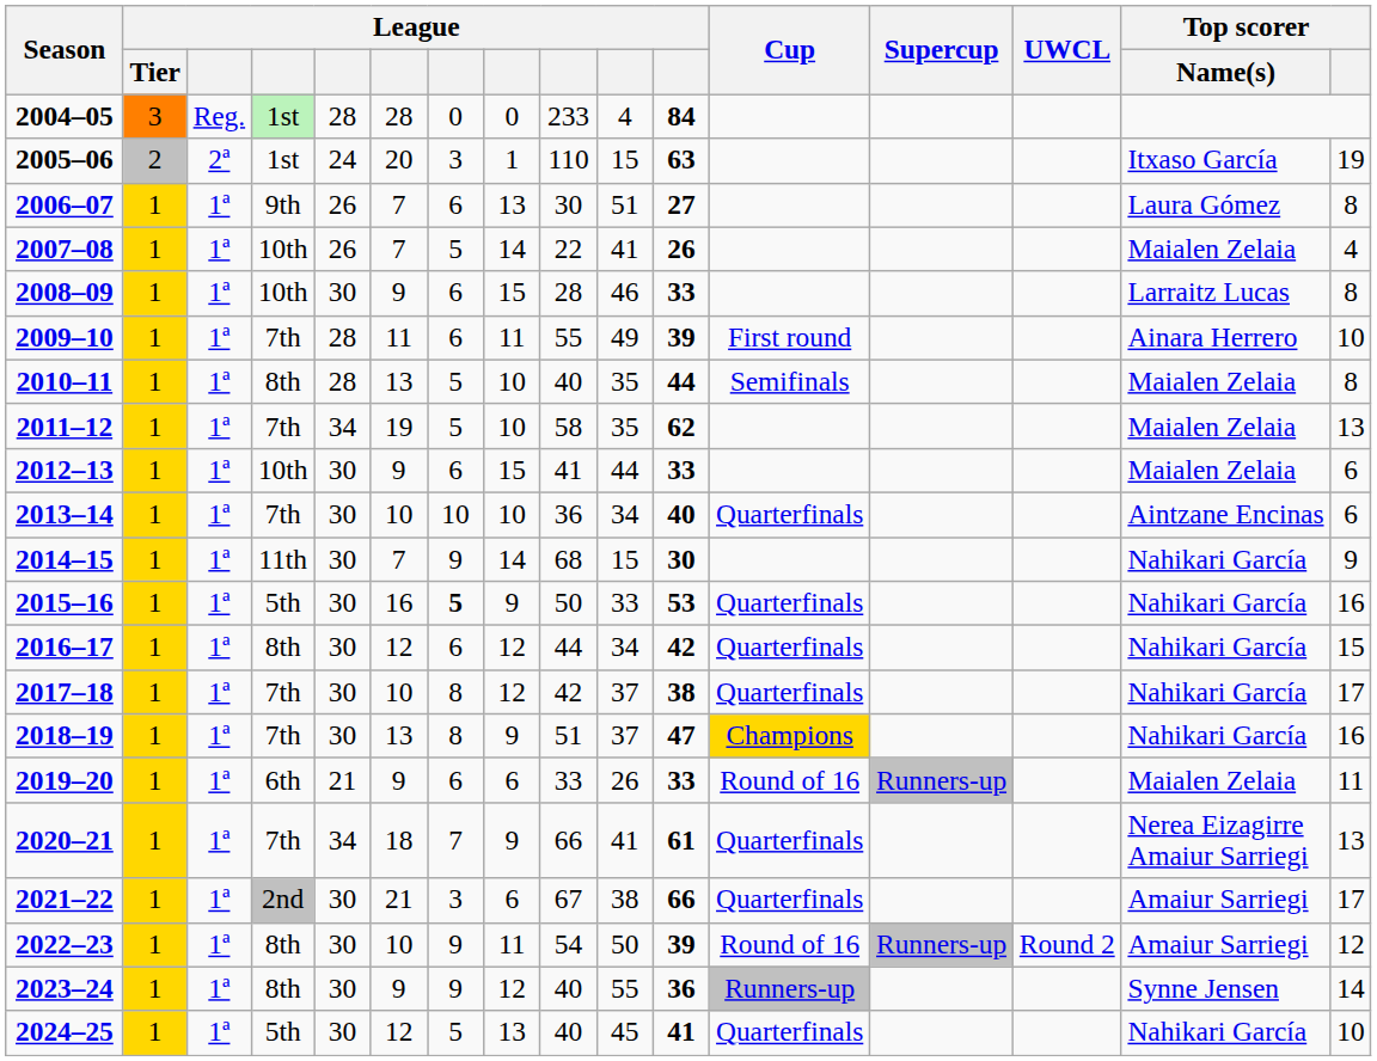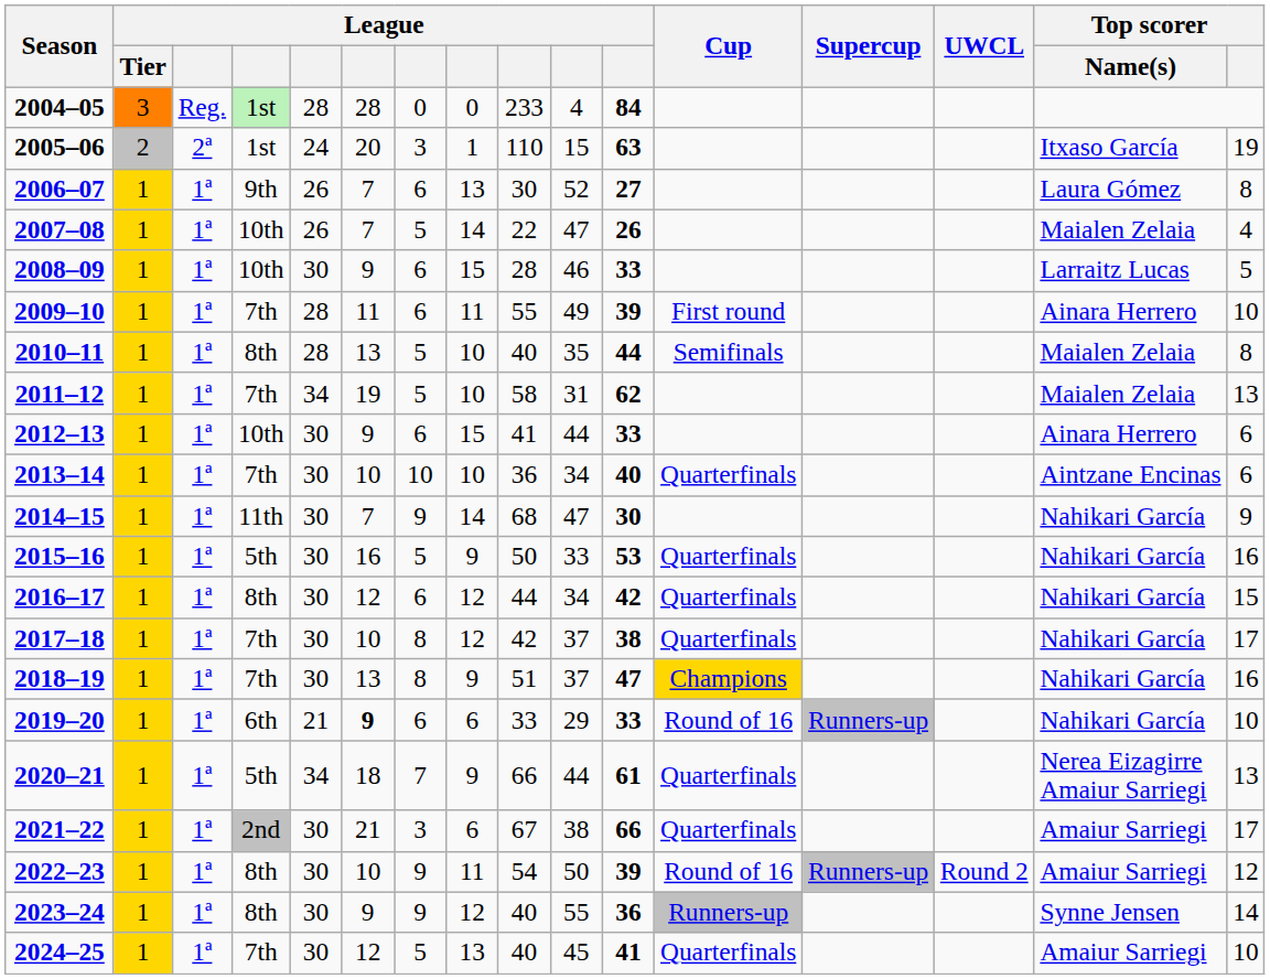2006–07 | column 10: 51 -> 52
2007–08 | column 10: 41 -> 47
2008–09 | Top scorer: 8 -> 5
2011–12 | column 10: 35 -> 31
2012–13 | Top scorer / Name(s): Maialen Zelaia -> Ainara Herrero
2014–15 | column 10: 15 -> 47
2015–16 | column 7: bold -> normal
2019–20 | column 6: normal -> bold
2019–20 | column 10: 26 -> 29
2019–20 | Top scorer / Name(s): Maialen Zelaia -> Nahikari García
2019–20 | Top scorer: 11 -> 10
2020–21 | column 4: 7th -> 5th
2020–21 | column 10: 41 -> 44
2024–25 | column 4: 5th -> 7th
2024–25 | Top scorer / Name(s): Nahikari García -> Amaiur Sarriegi
